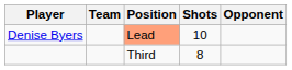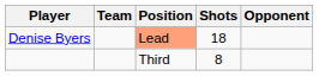Denise Byers | Shots: 10 -> 18
